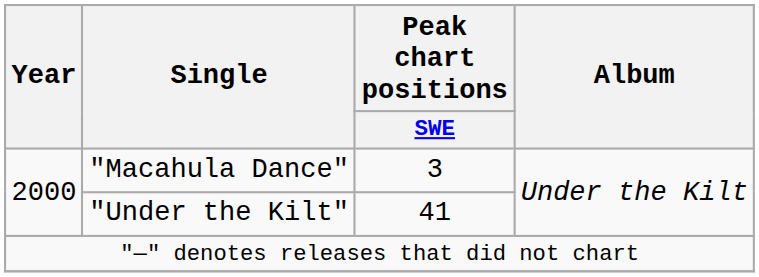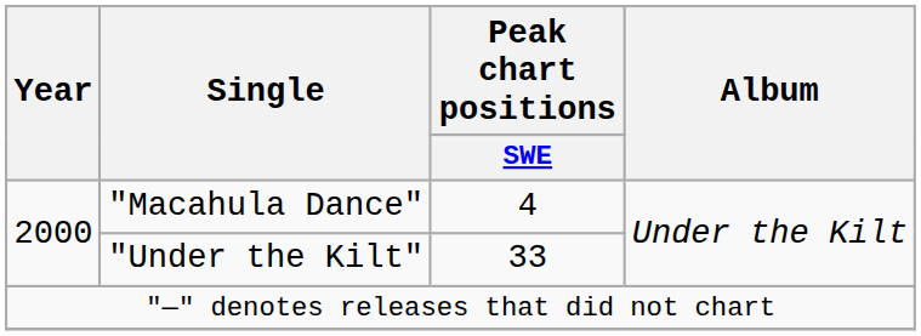"Macahula Dance" | Peak chart positions / SWE: 3 -> 4
"Under the Kilt" | Peak chart positions / SWE: 41 -> 33
